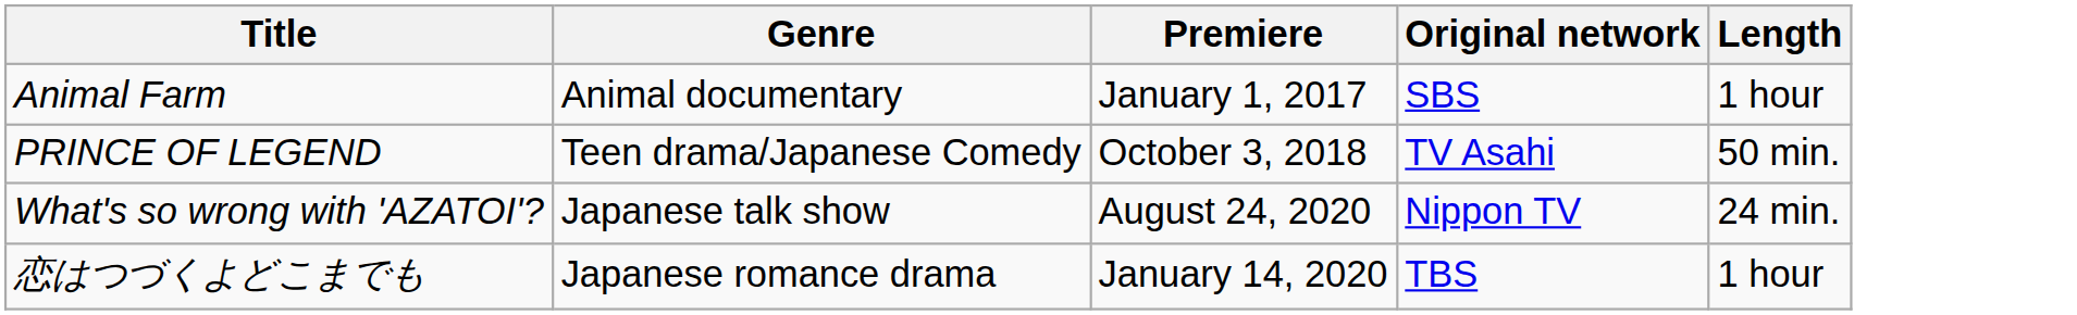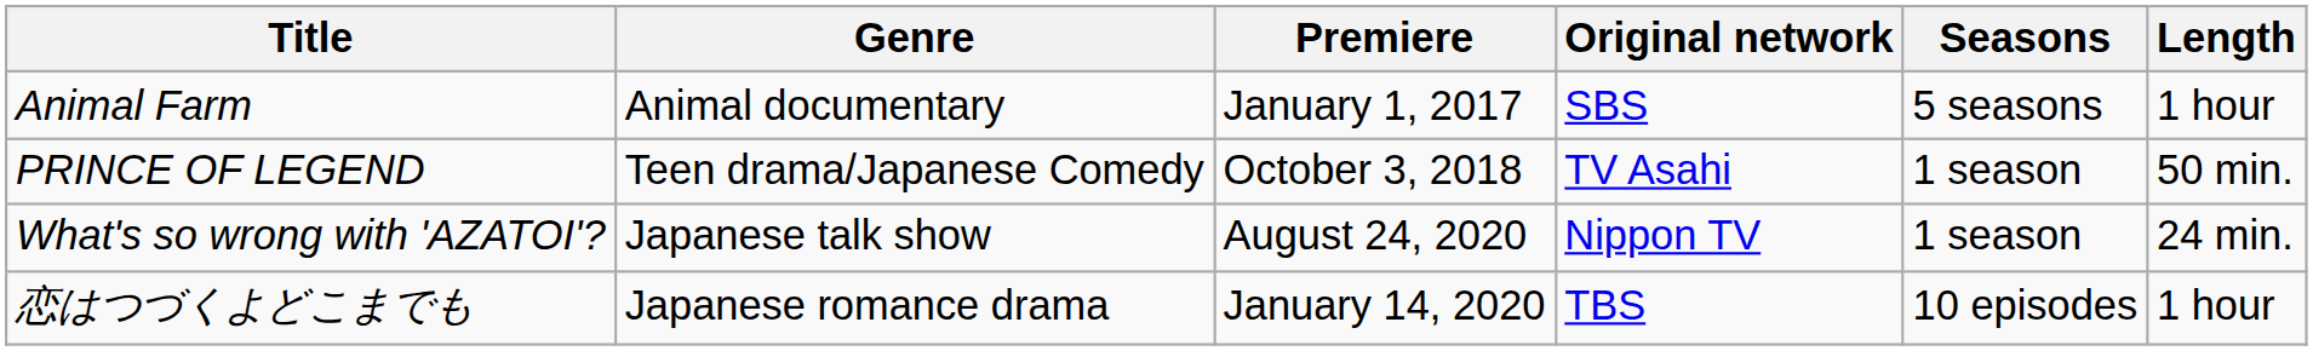+ column: Seasons | 5 seasons | 1 season | 1 season | 10 episodes
